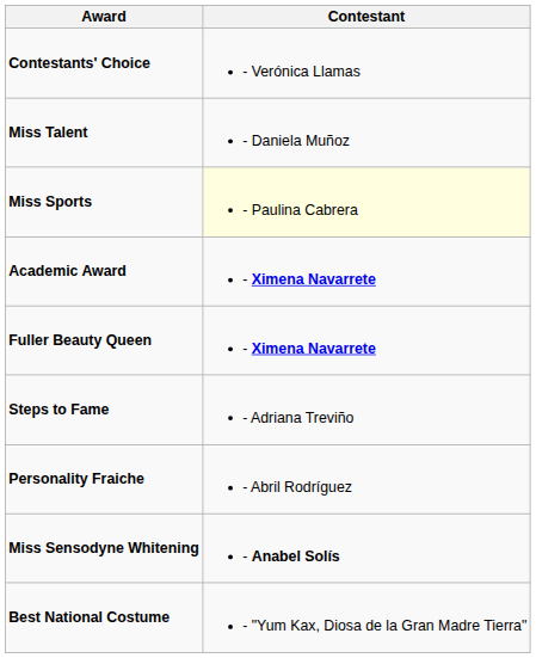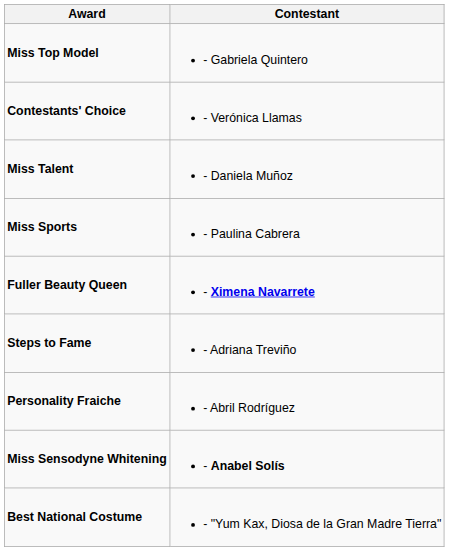+ row: Miss Top Model | - Gabriela Quintero
Miss Sports | Contestant: lightyellow background -> no background
- row: Academic Award | - Ximena Navarrete
